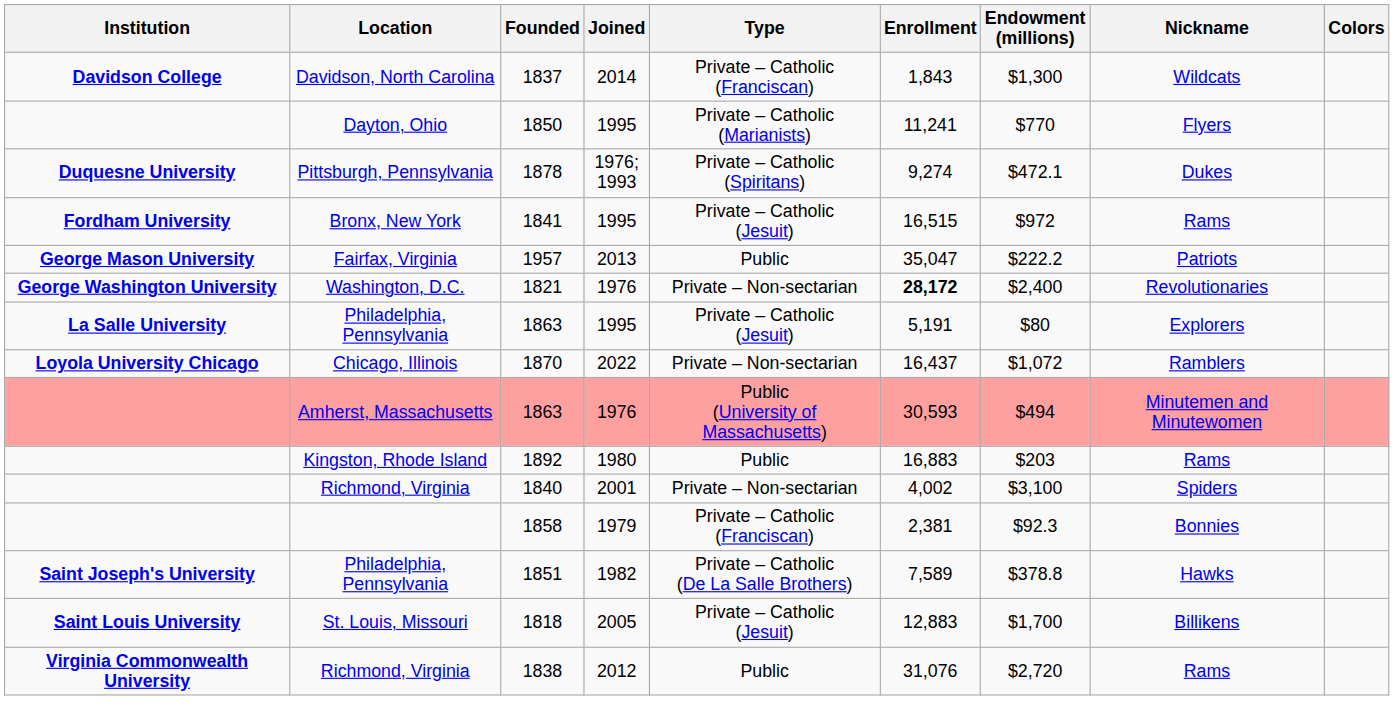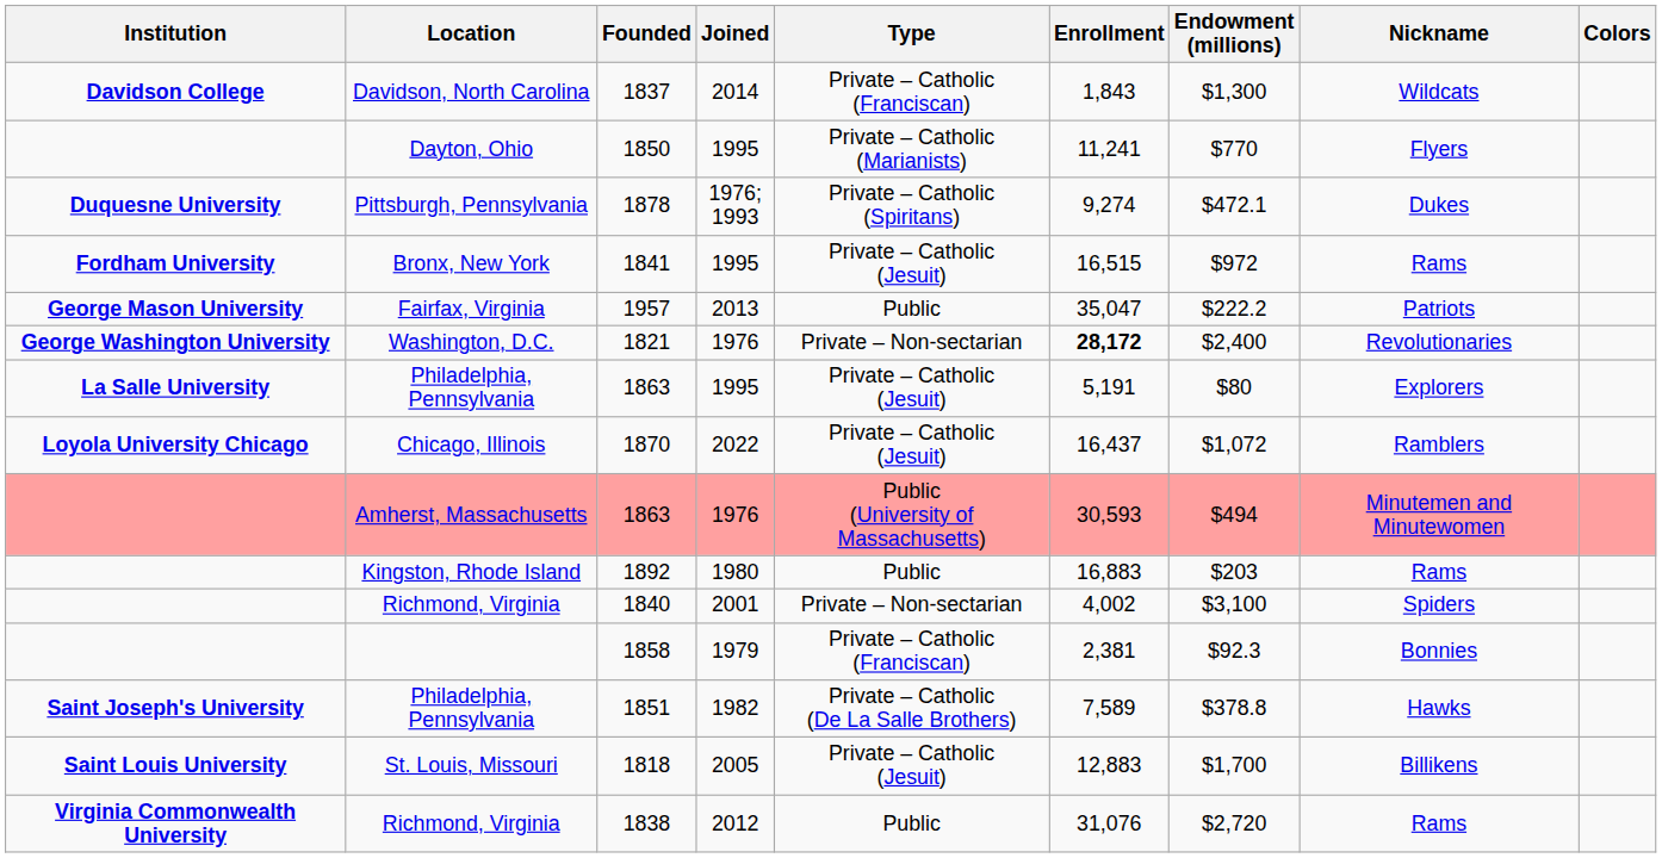1870 | Type: Private – Non-sectarian -> Private – Catholic (Jesuit)
